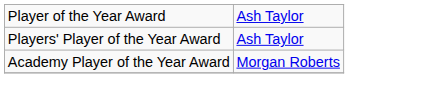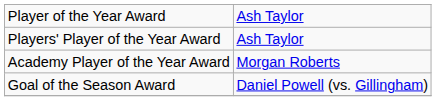+ row: Goal of the Season Award | Daniel Powell (vs. Gillingham)
